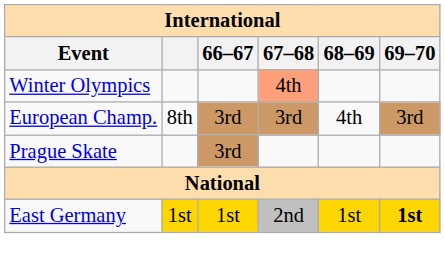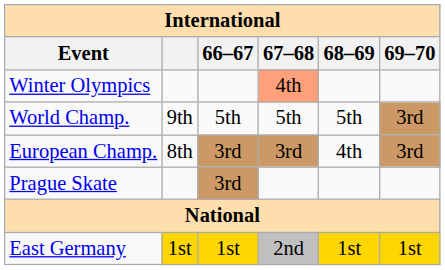+ row: World Champ. | 9th | 5th | 5th | 5th | 3rd
East Germany | 69–70: bold -> normal
